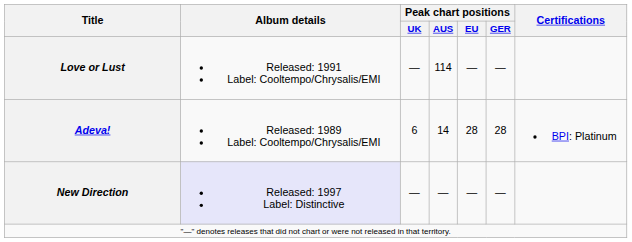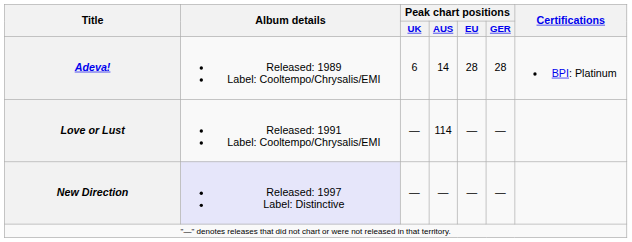rows swapped: Adeva! <-> Love or Lust
